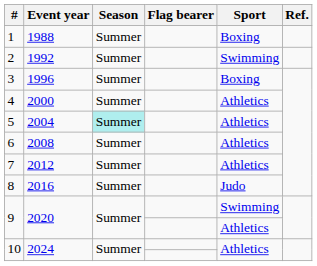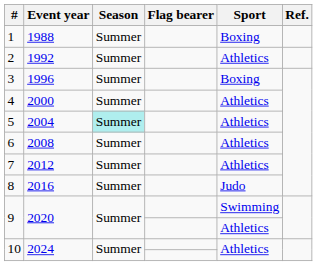2 | Sport: Swimming -> Athletics
